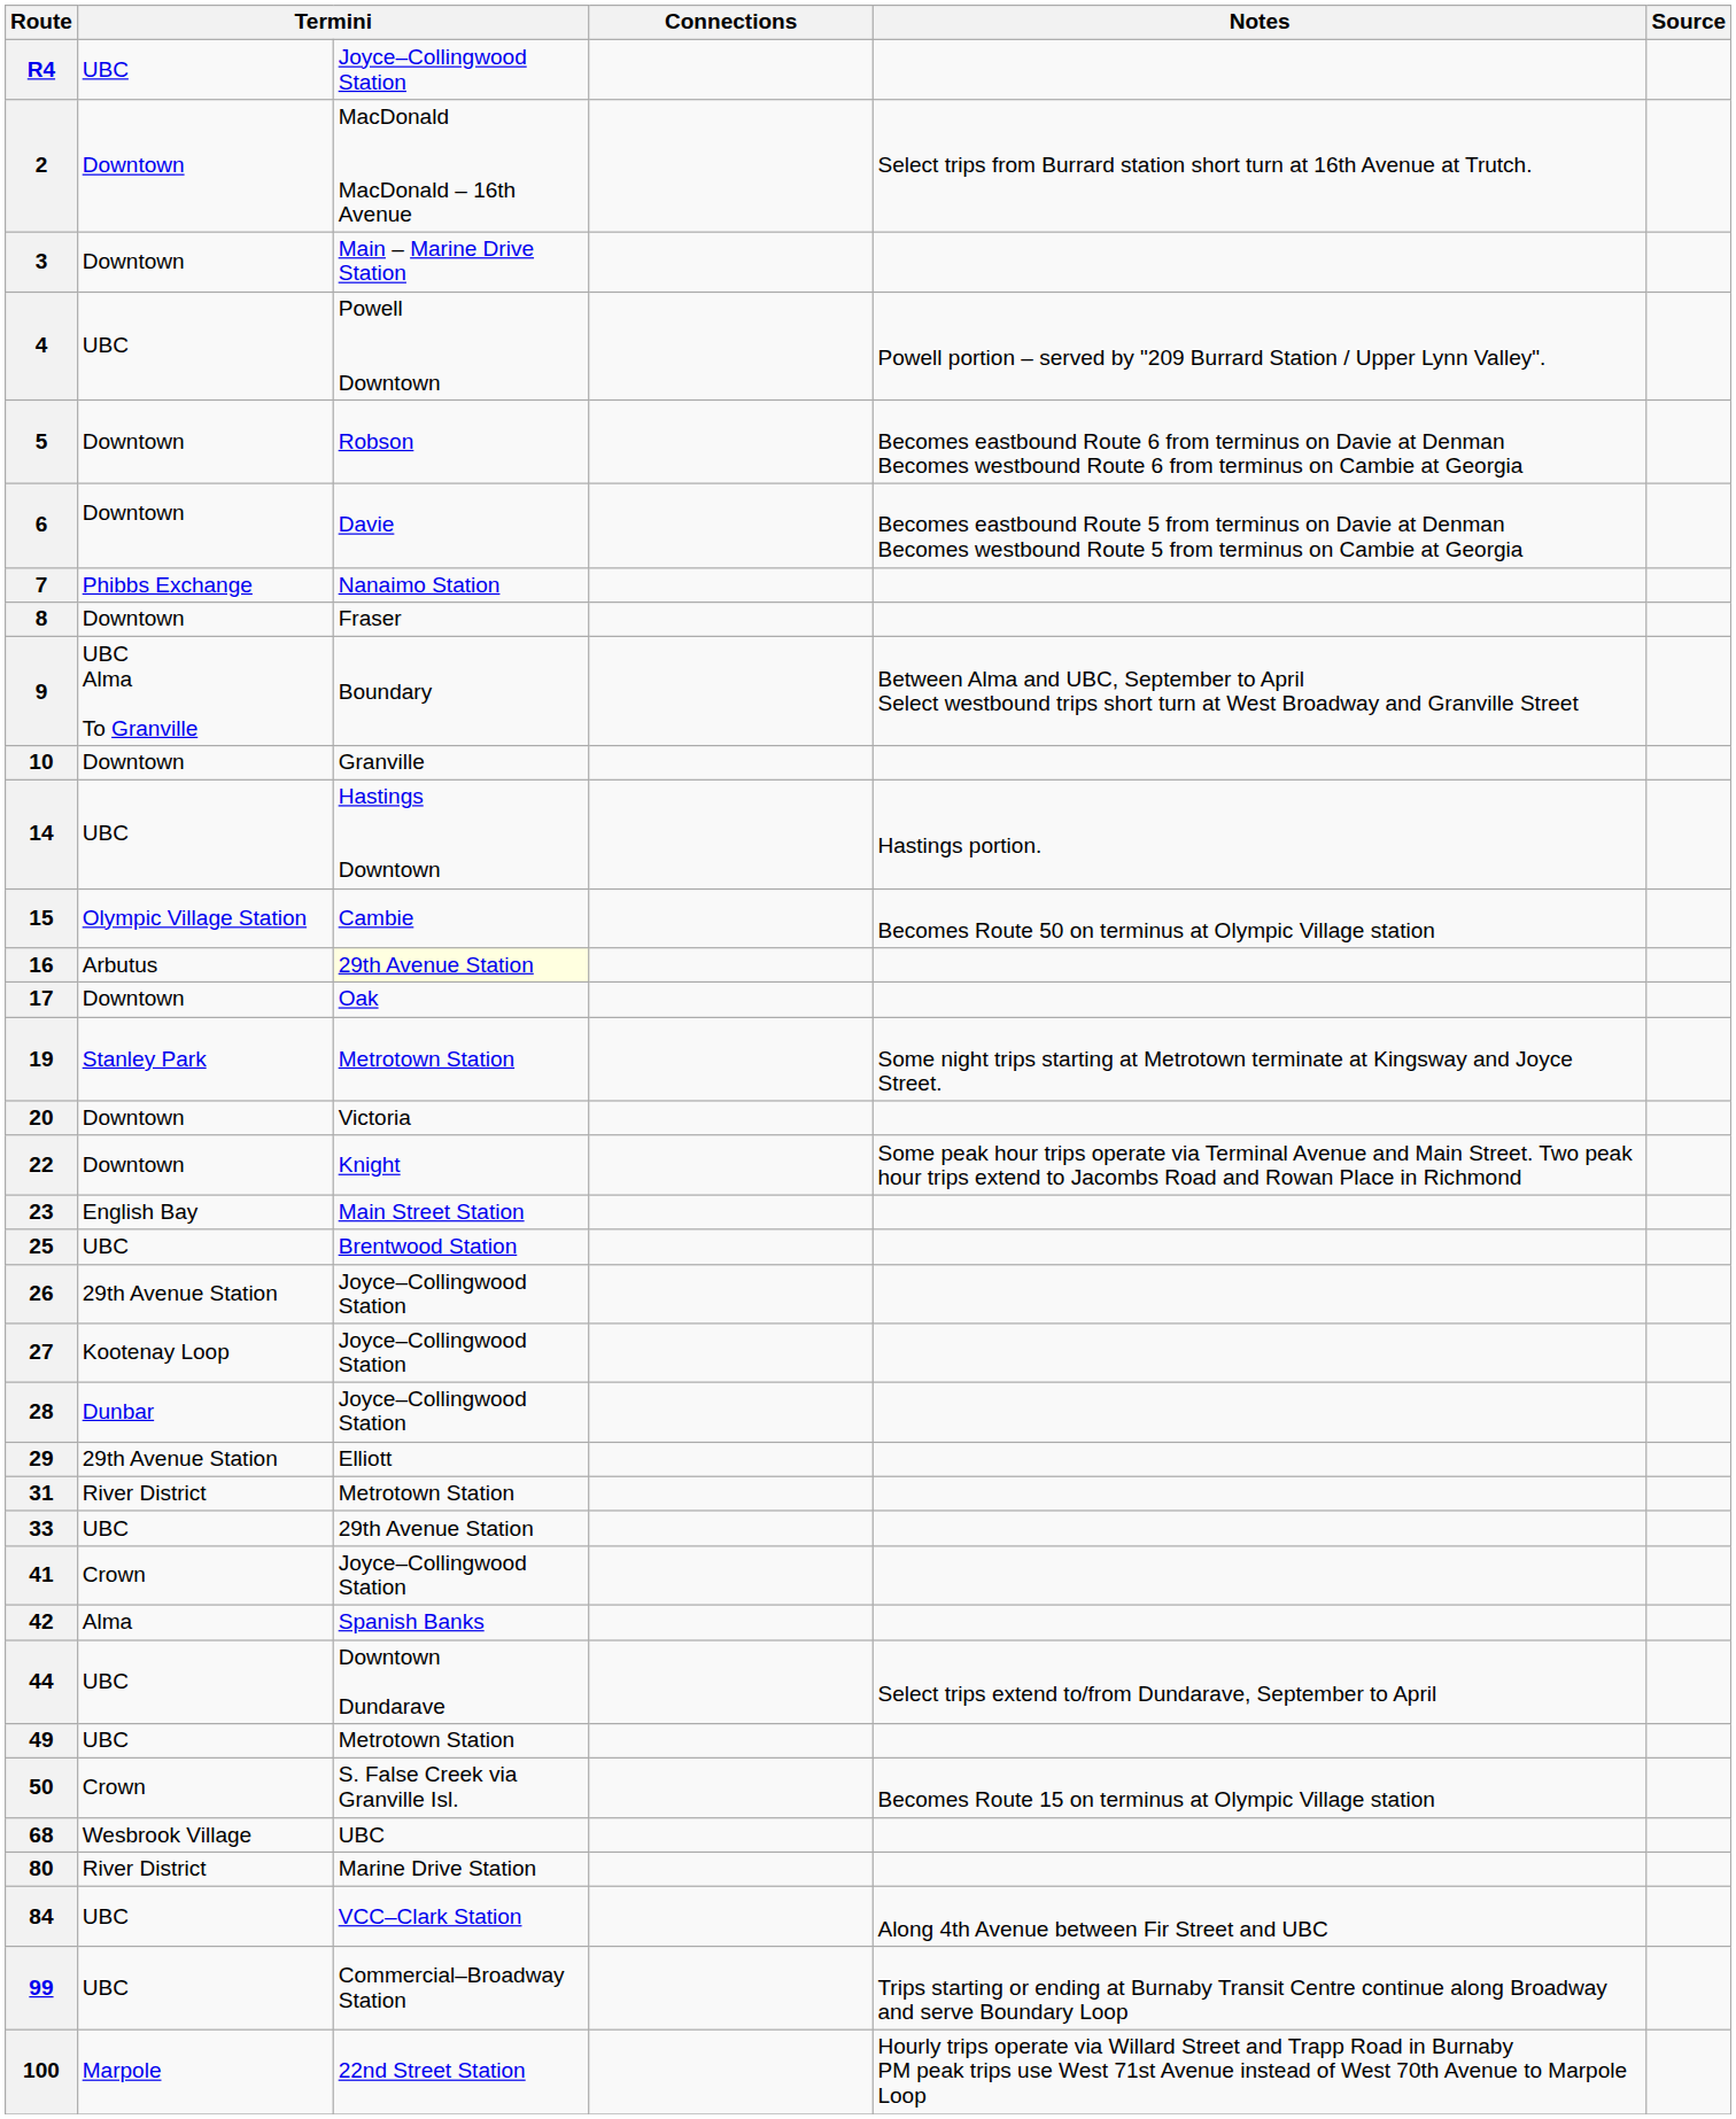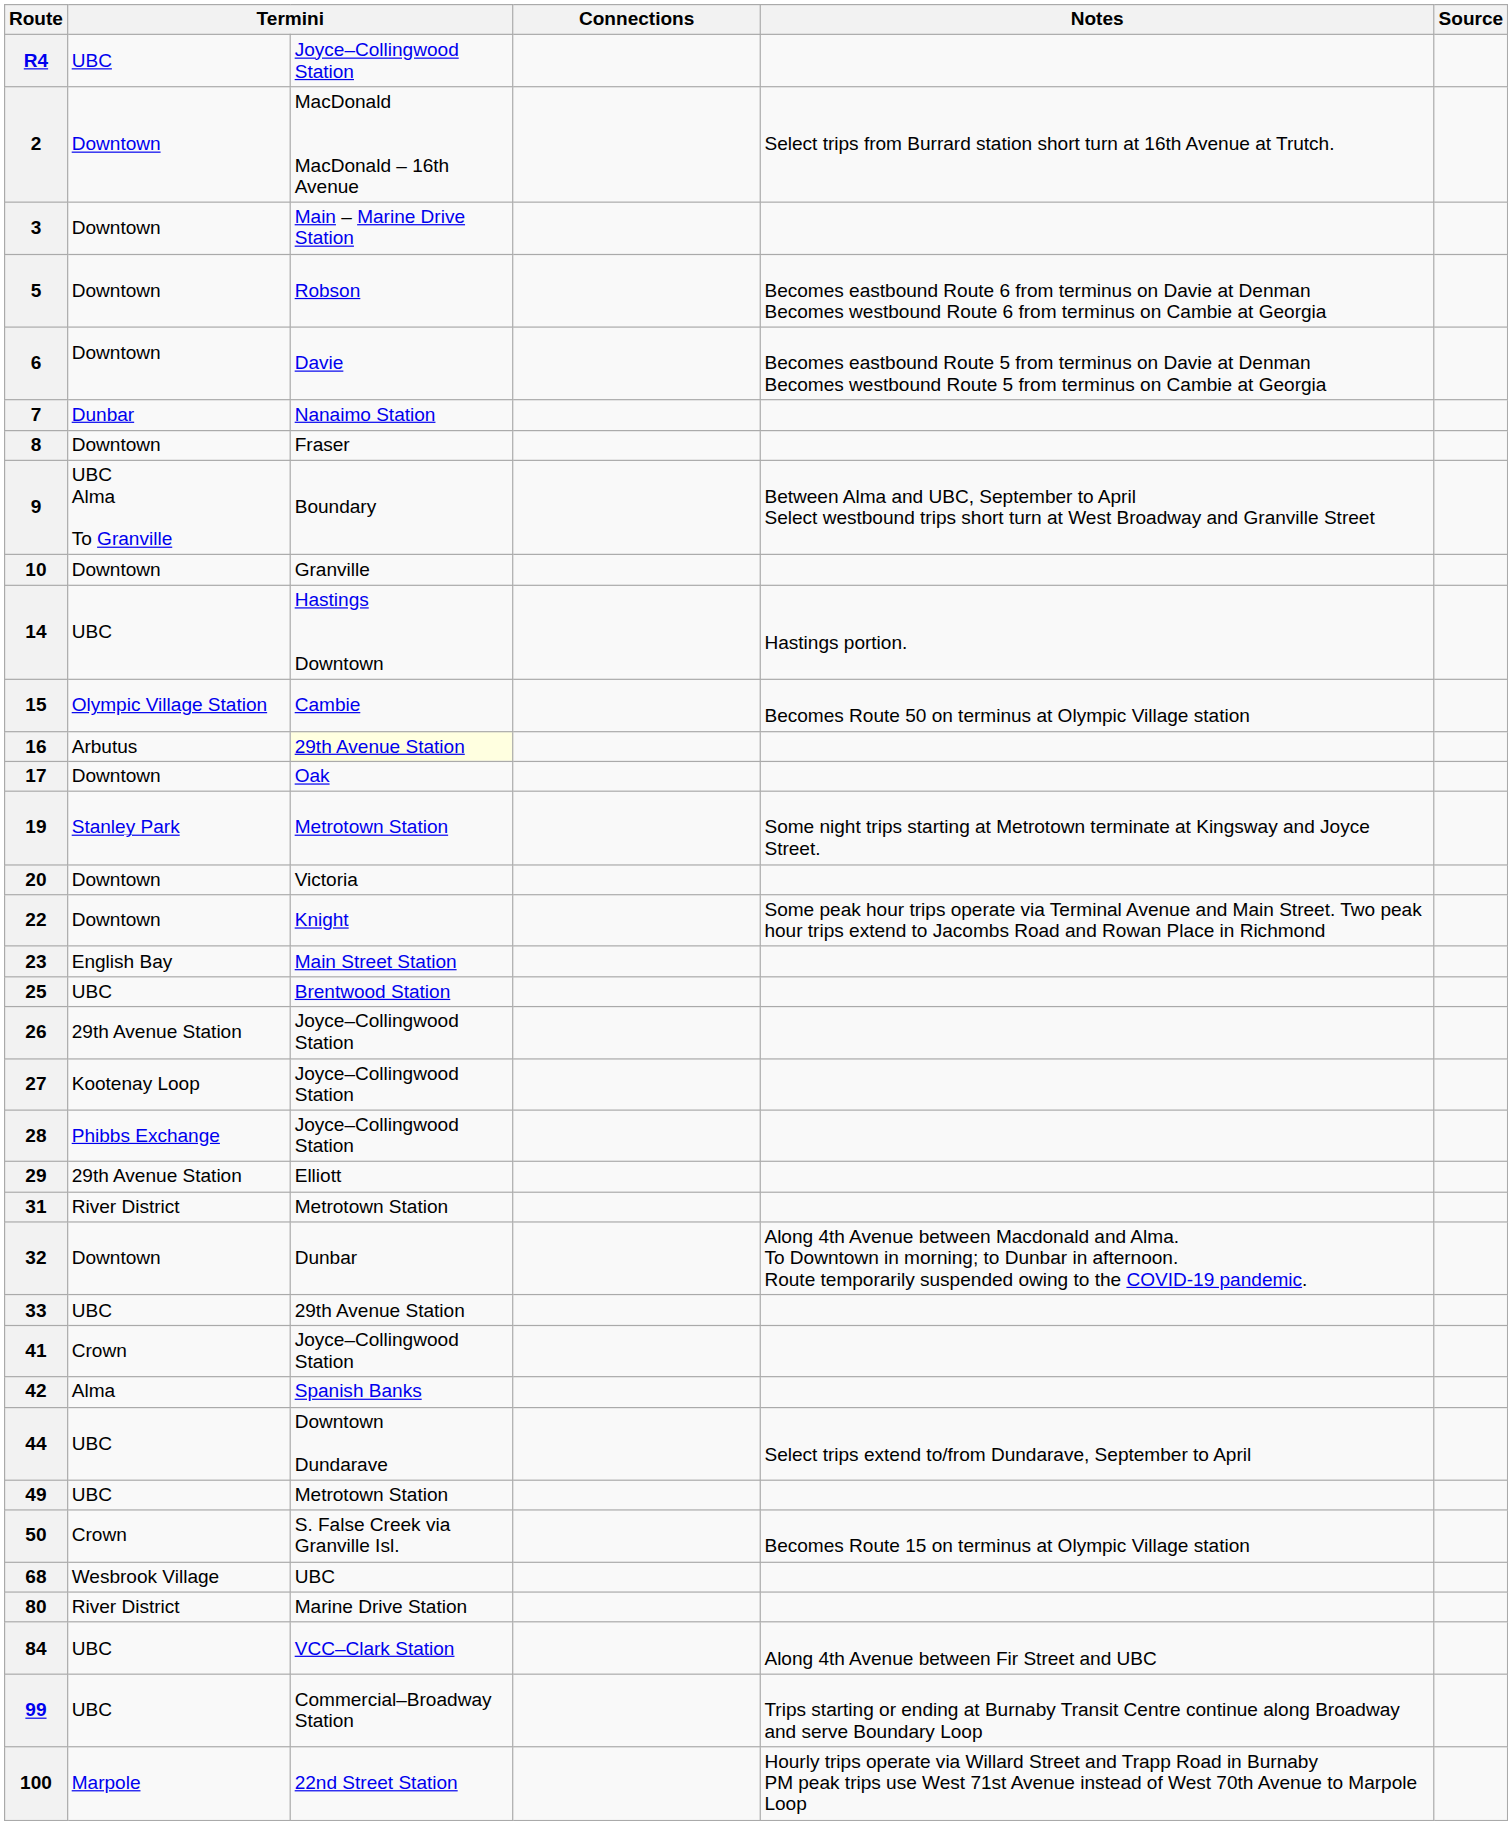- row: 4 | UBC | Powell Downtown | Powell portion – served by "209 Burrard Station / Upper Lynn Valley".
7 | column 2: Phibbs Exchange -> Dunbar
28 | column 2: Dunbar -> Phibbs Exchange
+ row: 32 | Downtown | Dunbar | Along 4th Avenue between Macdonald and Alma. To Downtown in morning; to Dunbar in afternoon. Route temporarily suspended owing to the COVID-19 pandemic.
